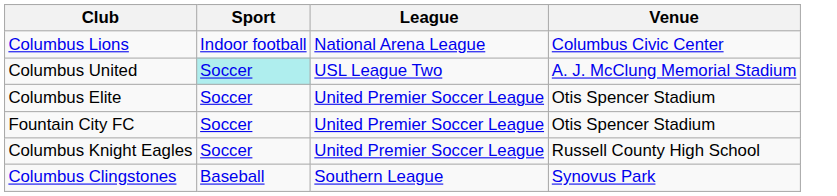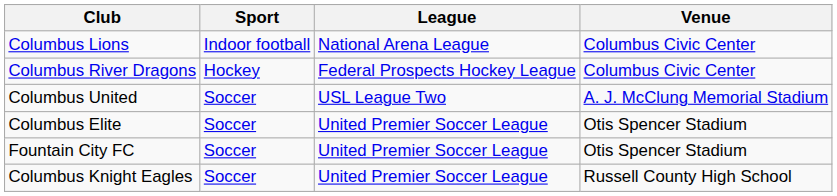+ row: Columbus River Dragons | Hockey | Federal Prospects Hockey League | Columbus Civic Center
Columbus United | Sport: paleturquoise background -> no background
- row: Columbus Clingstones | Baseball | Southern League | Synovus Park
